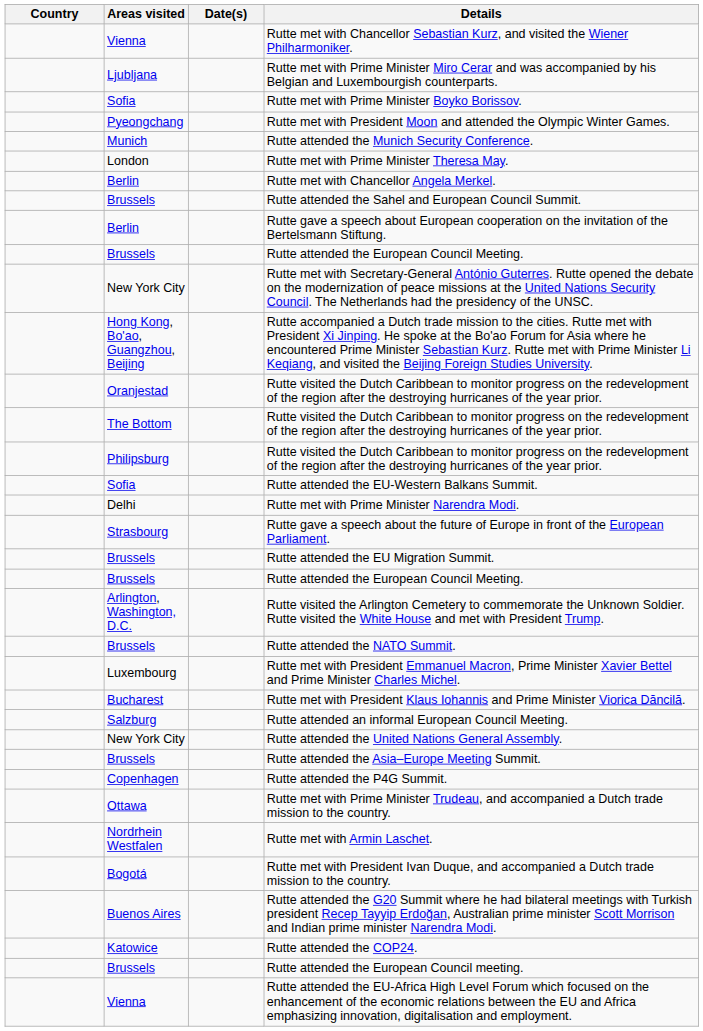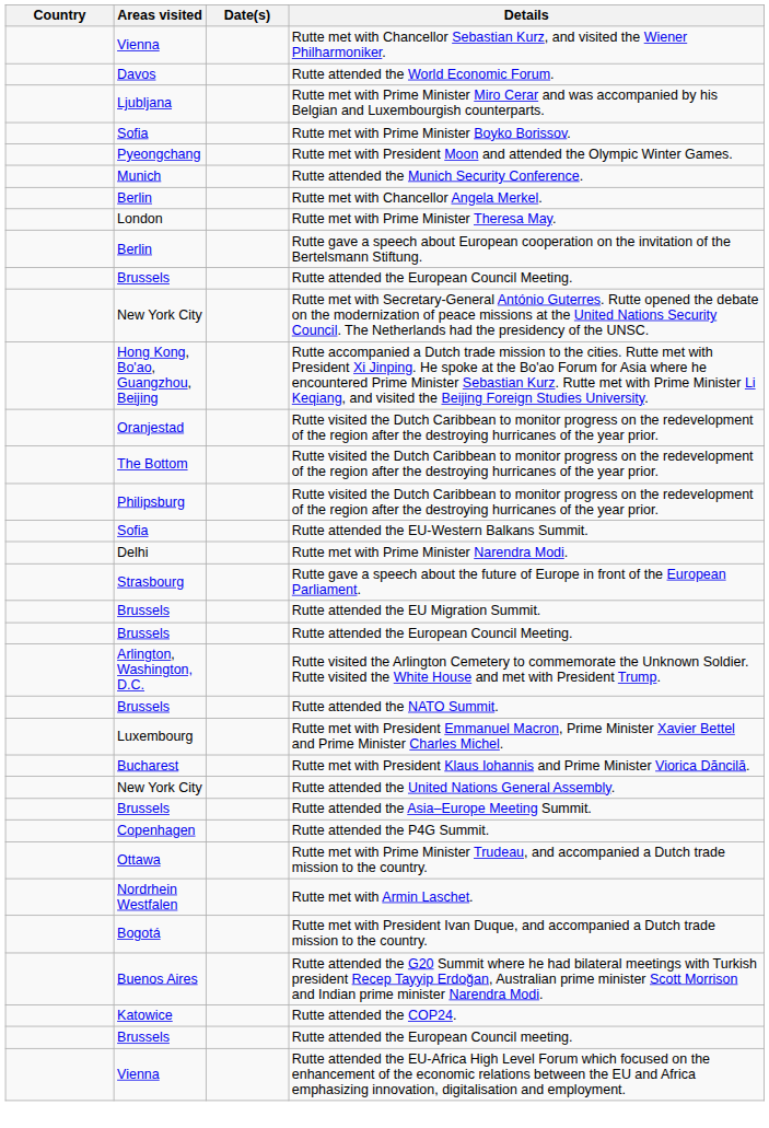+ row: Davos | Rutte attended the World Economic Forum.
rows swapped: Rutte met with Chancellor Angela Merkel. <-> Rutte met with Prime Minister Theresa May.
- row: Brussels | Rutte attended the Sahel and European Council Summit.
- row: Salzburg | Rutte attended an informal European Council Meeting.
